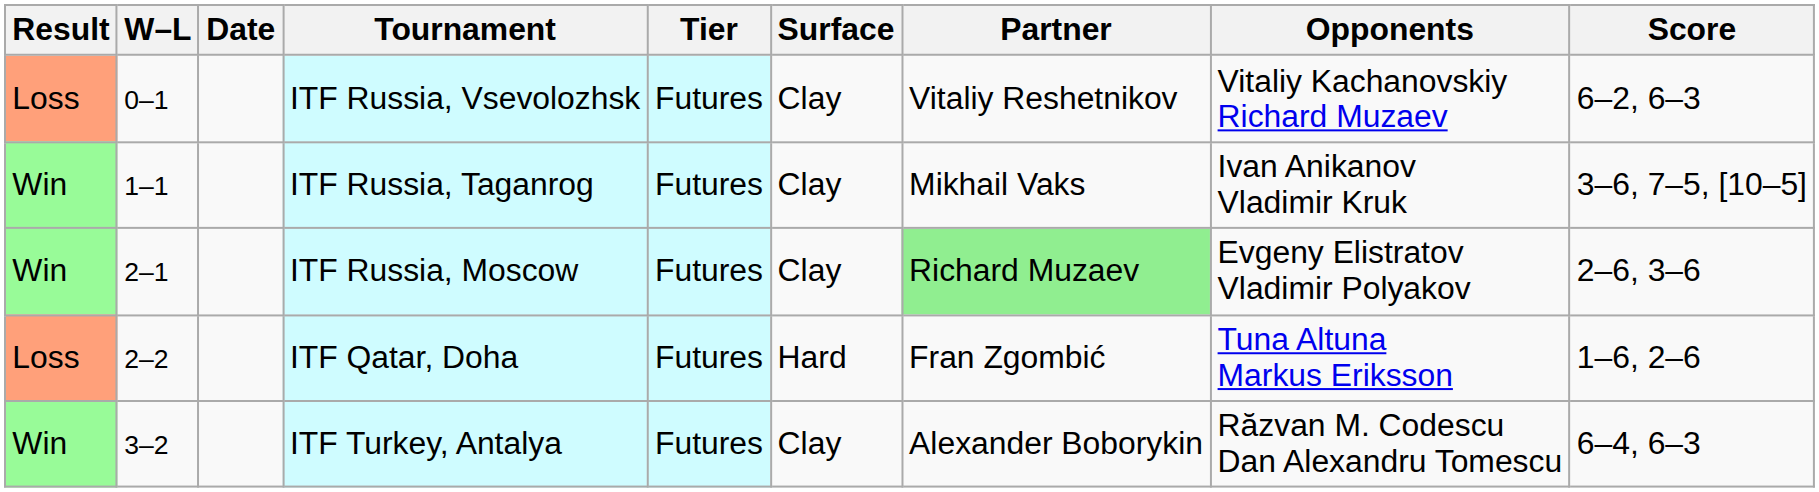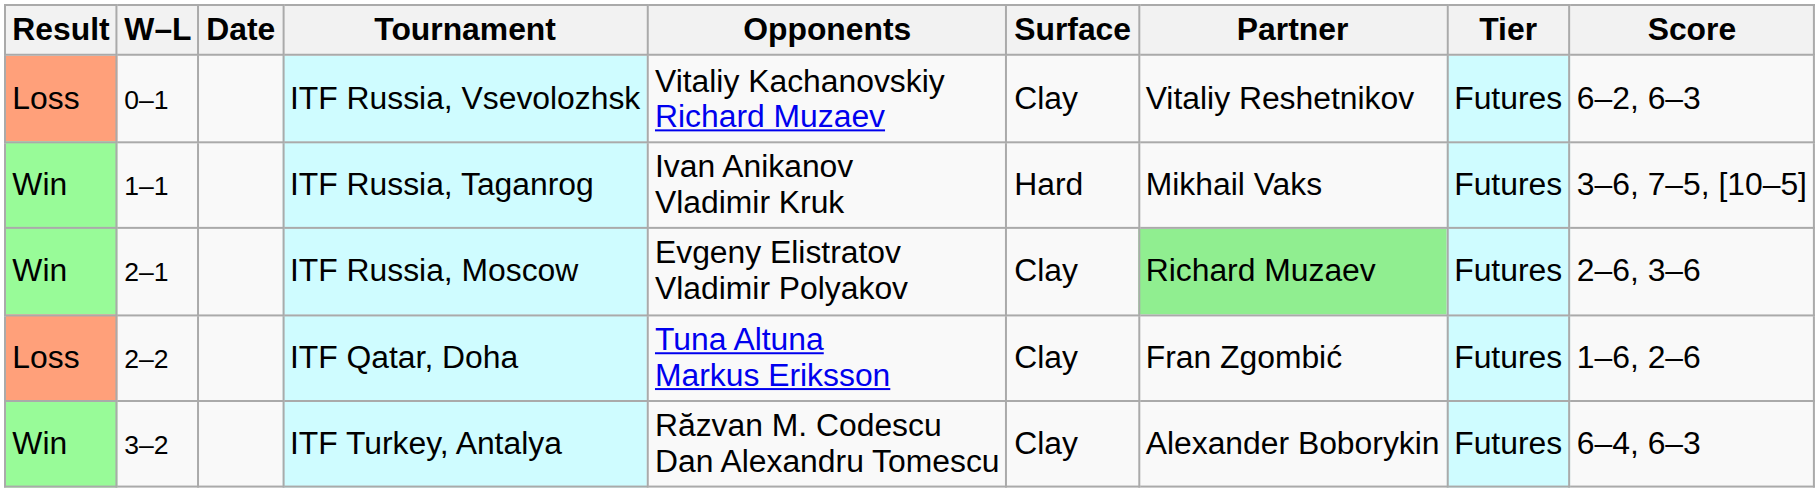columns swapped: Tier <-> Opponents
ITF Russia, Taganrog | Surface: Clay -> Hard
ITF Qatar, Doha | Surface: Hard -> Clay
